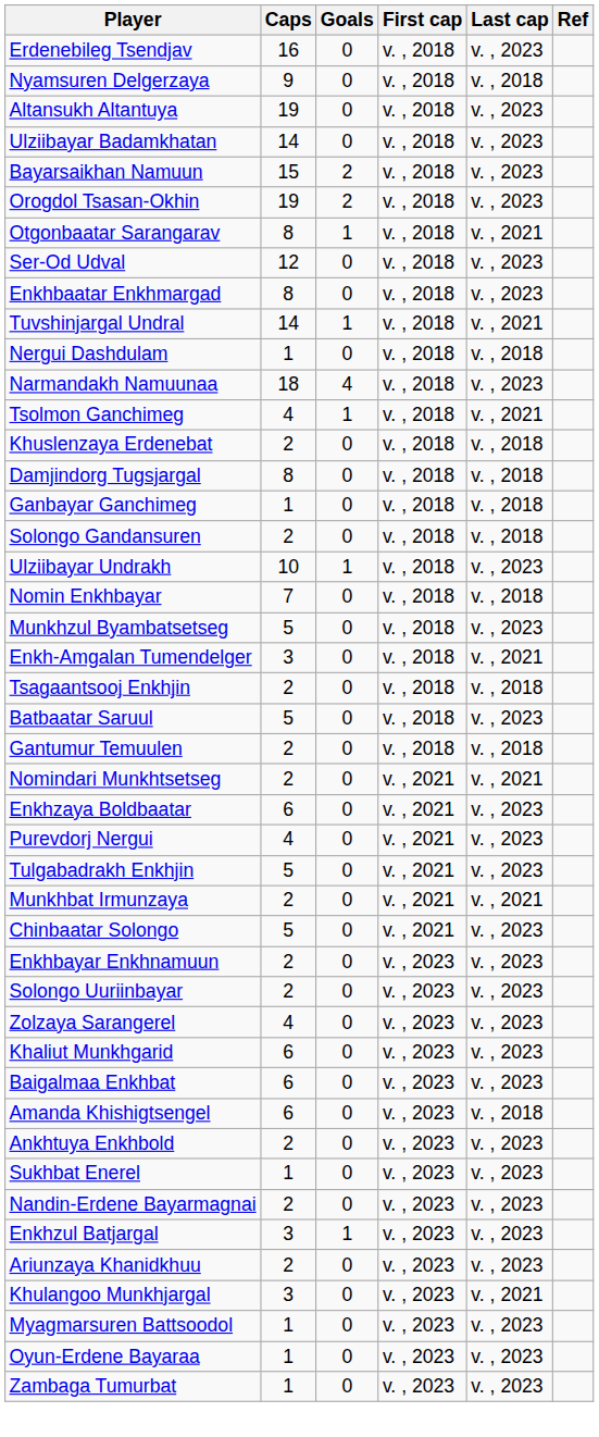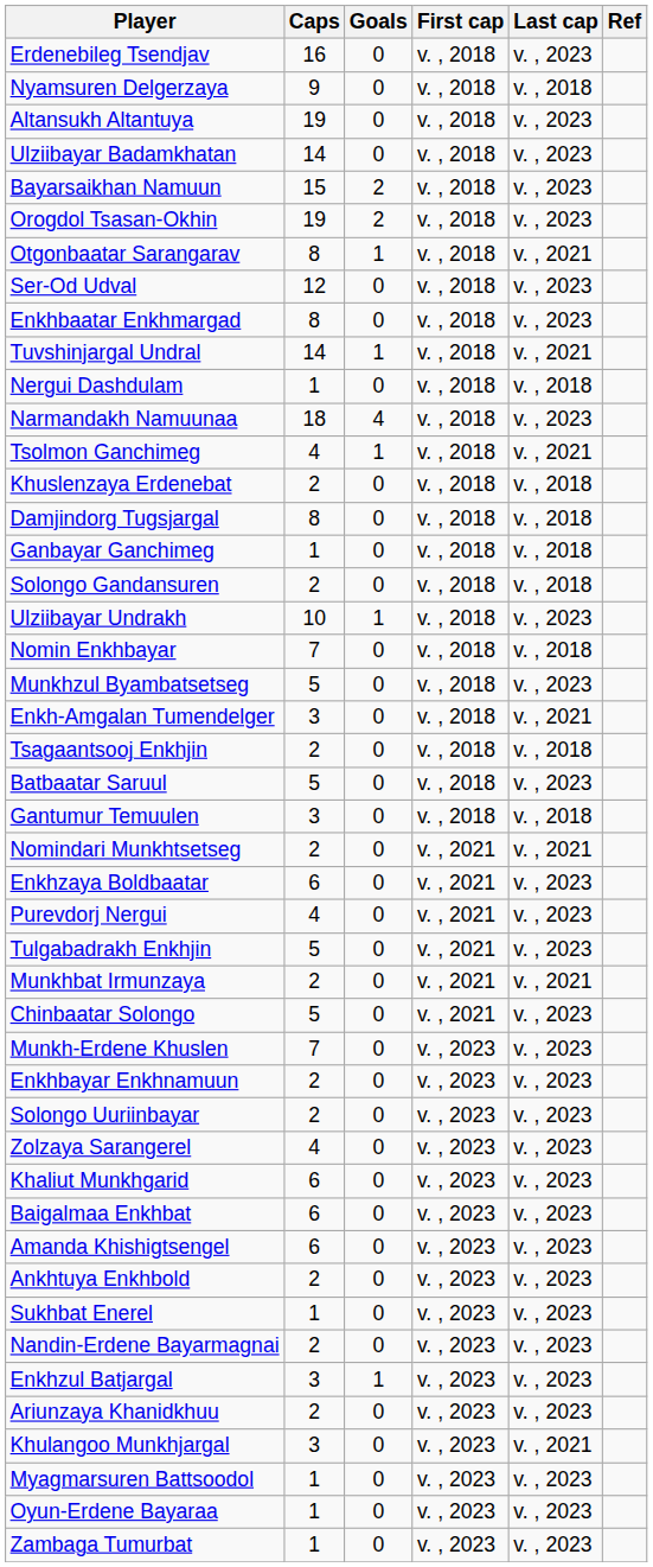Gantumur Temuulen | Caps: 2 -> 3
+ row: Munkh-Erdene Khuslen | 7 | 0 | v. , 2023 | v. , 2023
Amanda Khishigtsengel | Last cap: v. , 2018 -> v. , 2023
